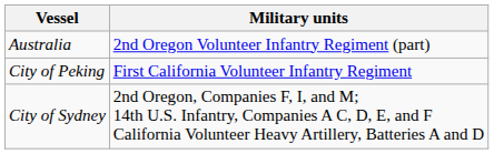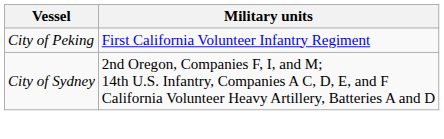- row: Australia | 2nd Oregon Volunteer Infantry Regiment (part)
